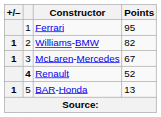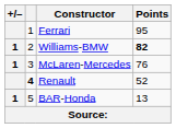Williams-BMW | Points: normal -> bold
McLaren-Mercedes | Points: 67 -> 76
